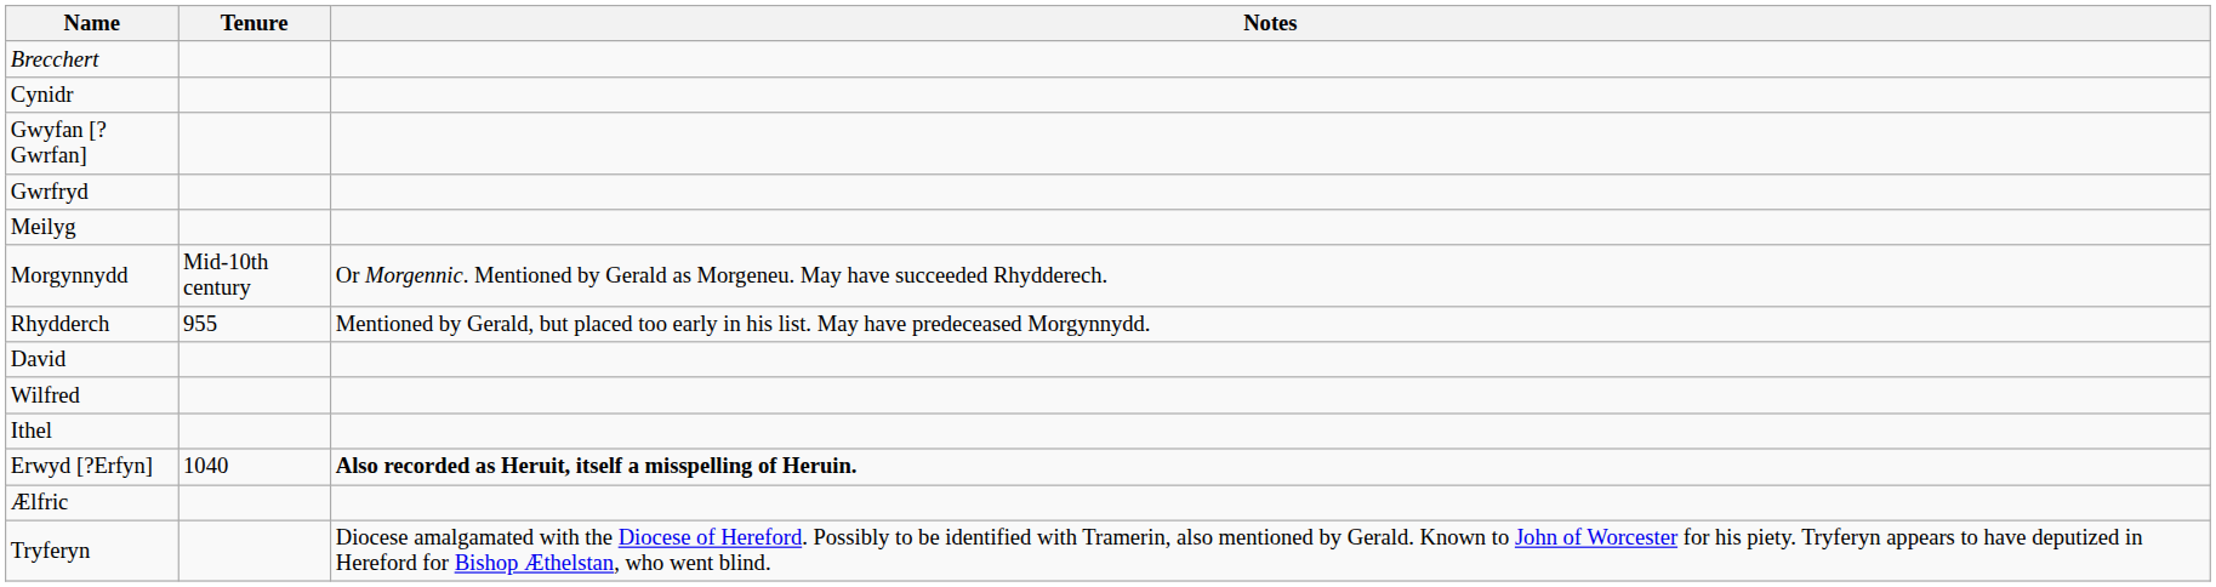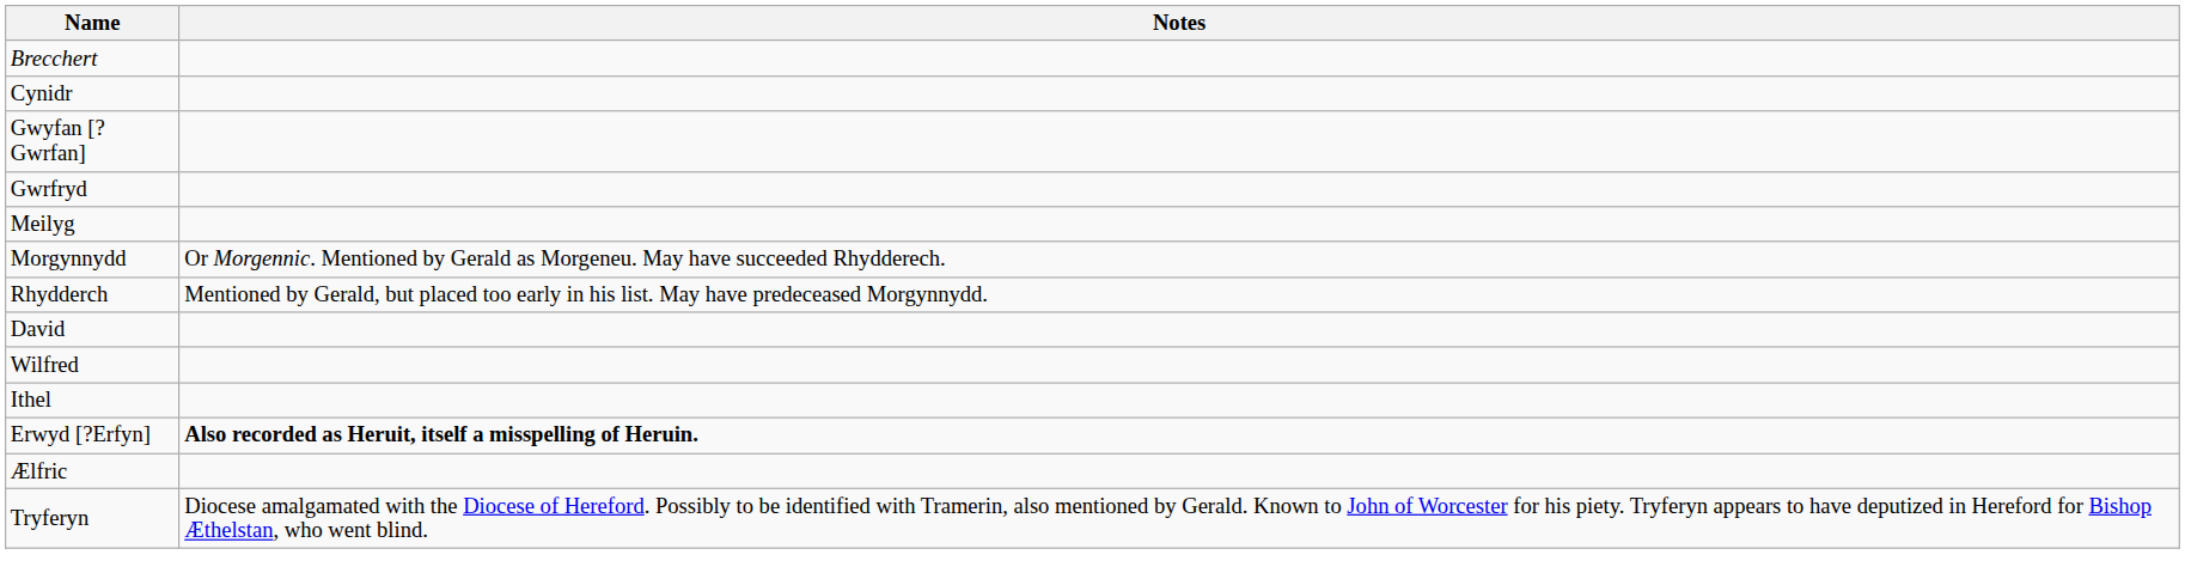- column: Tenure | Mid-10th century | 955 | 1040
